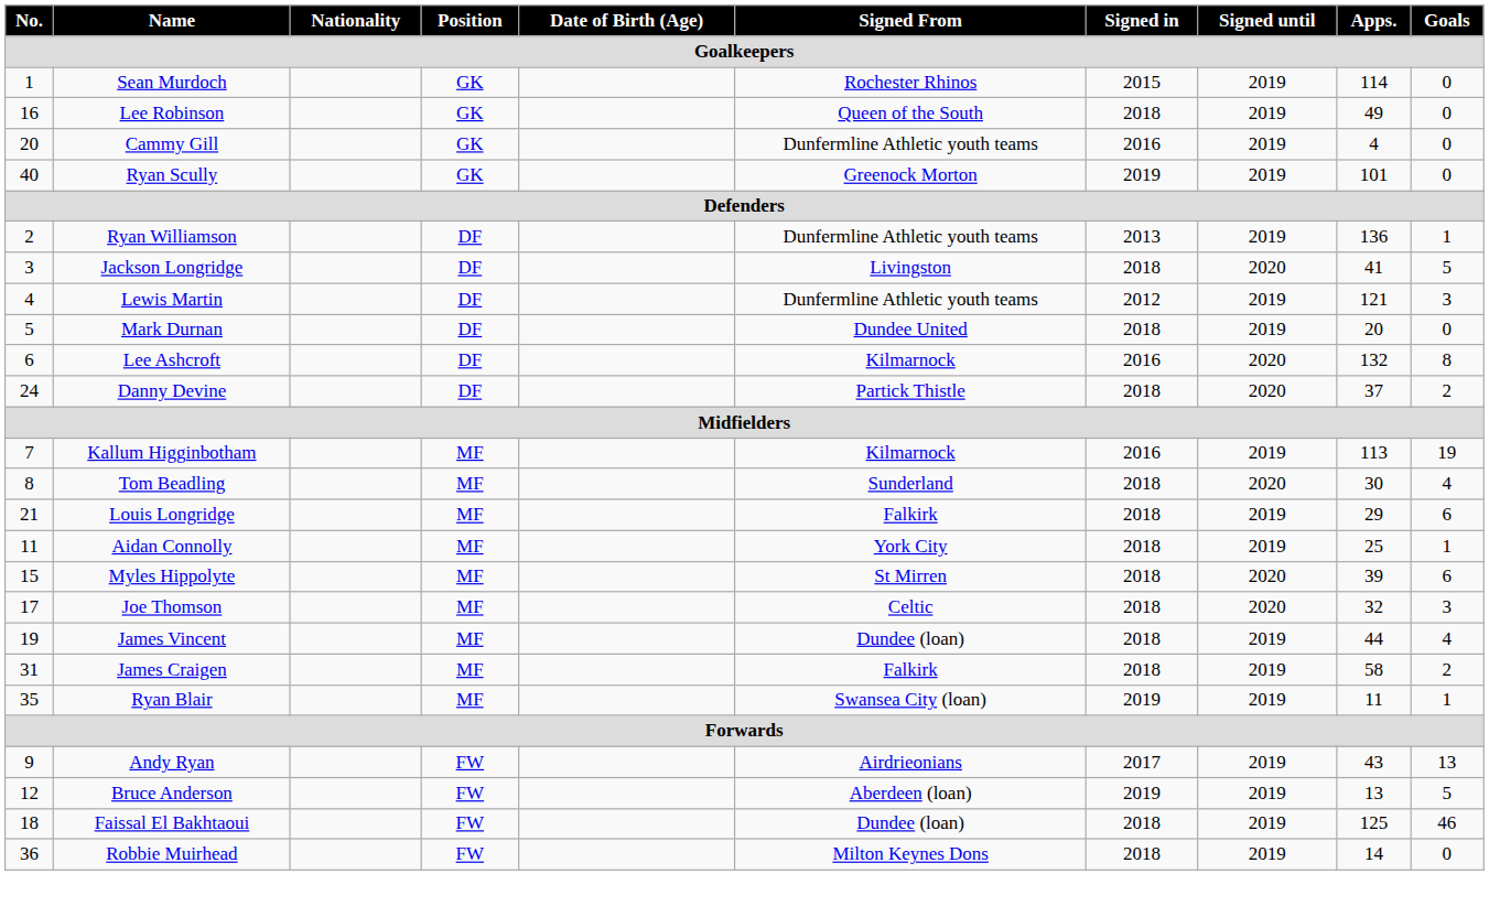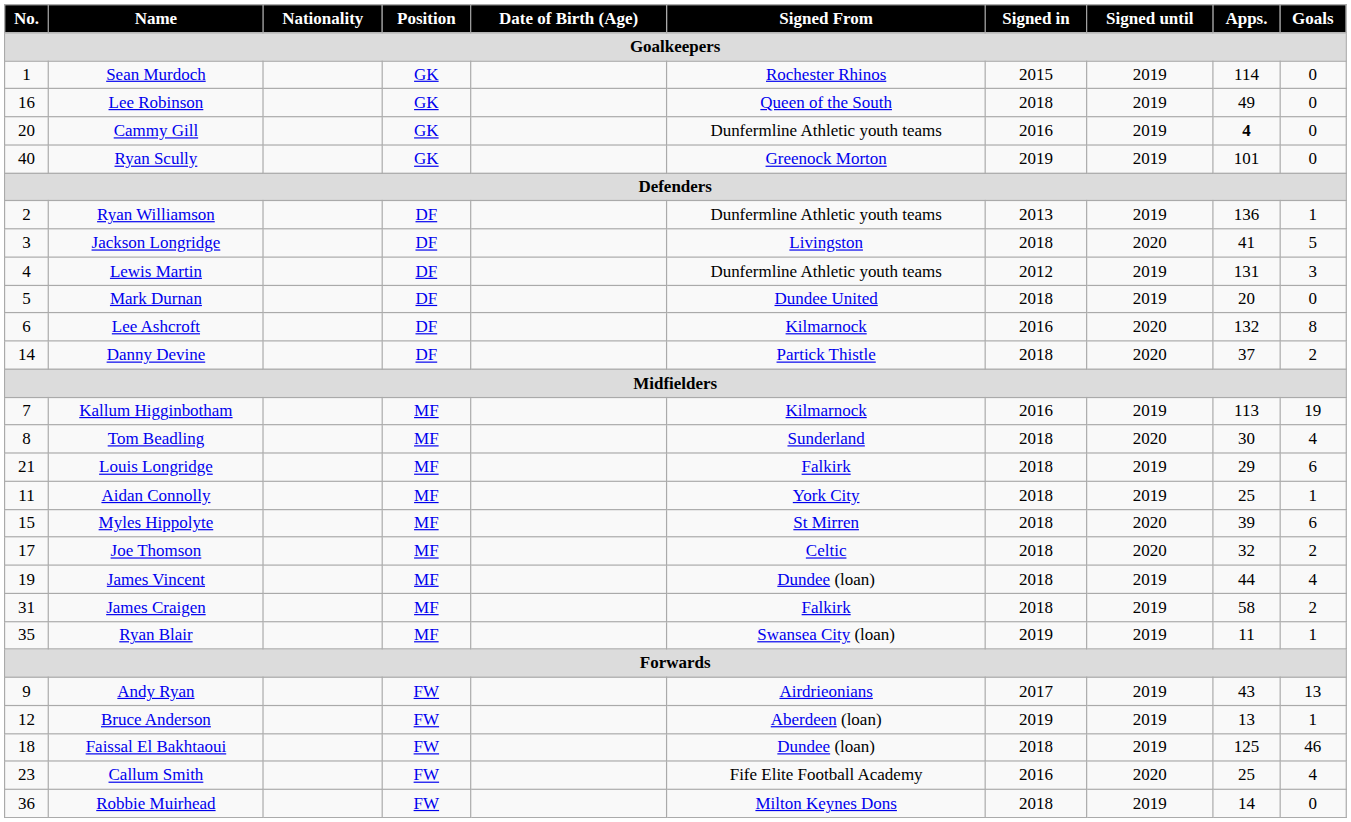Cammy Gill | Apps.: normal -> bold
Lewis Martin | Apps.: 121 -> 131
Danny Devine | No.: 24 -> 14
Joe Thomson | Goals: 3 -> 2
Bruce Anderson | Goals: 5 -> 1
+ row: 23 | Callum Smith | FW | Fife Elite Football Academy | 2016 | 2020 | 25 | 4
